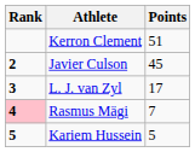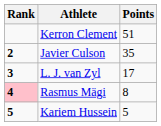Javier Culson | Points: 45 -> 35
Rasmus Mägi | Points: 7 -> 8
